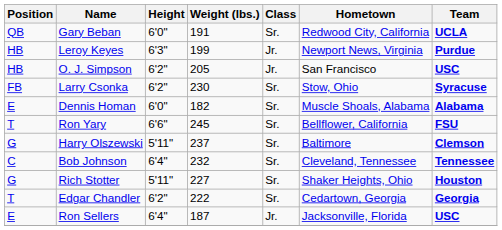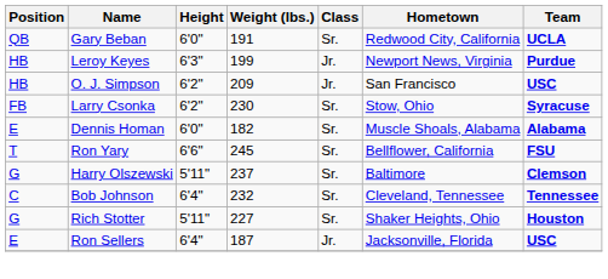O. J. Simpson | Weight (lbs.): 205 -> 209
- row: T | Edgar Chandler | 6'2" | 222 | Sr. | Cedartown, Georgia | Georgia
